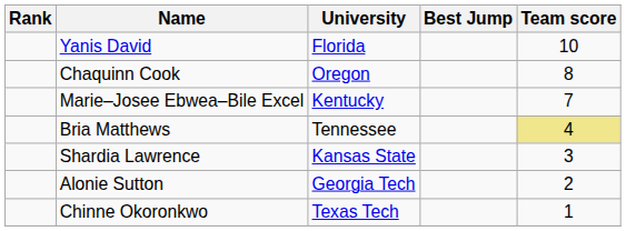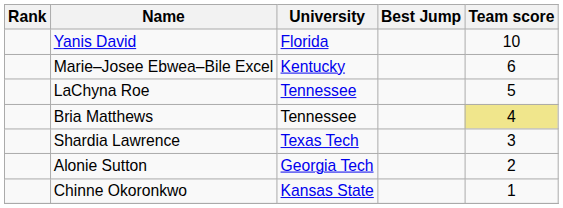- row: Chaquinn Cook | Oregon | 8
Marie–Josee Ebwea–Bile Excel | Team score: 7 -> 6
+ row: LaChyna Roe | Tennessee | 5
Shardia Lawrence | University: Kansas State -> Texas Tech
Chinne Okoronkwo | University: Texas Tech -> Kansas State
